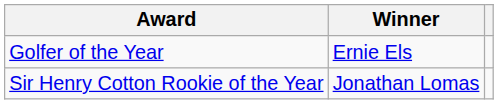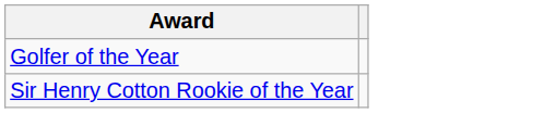- column: Winner | Ernie Els | Jonathan Lomas
